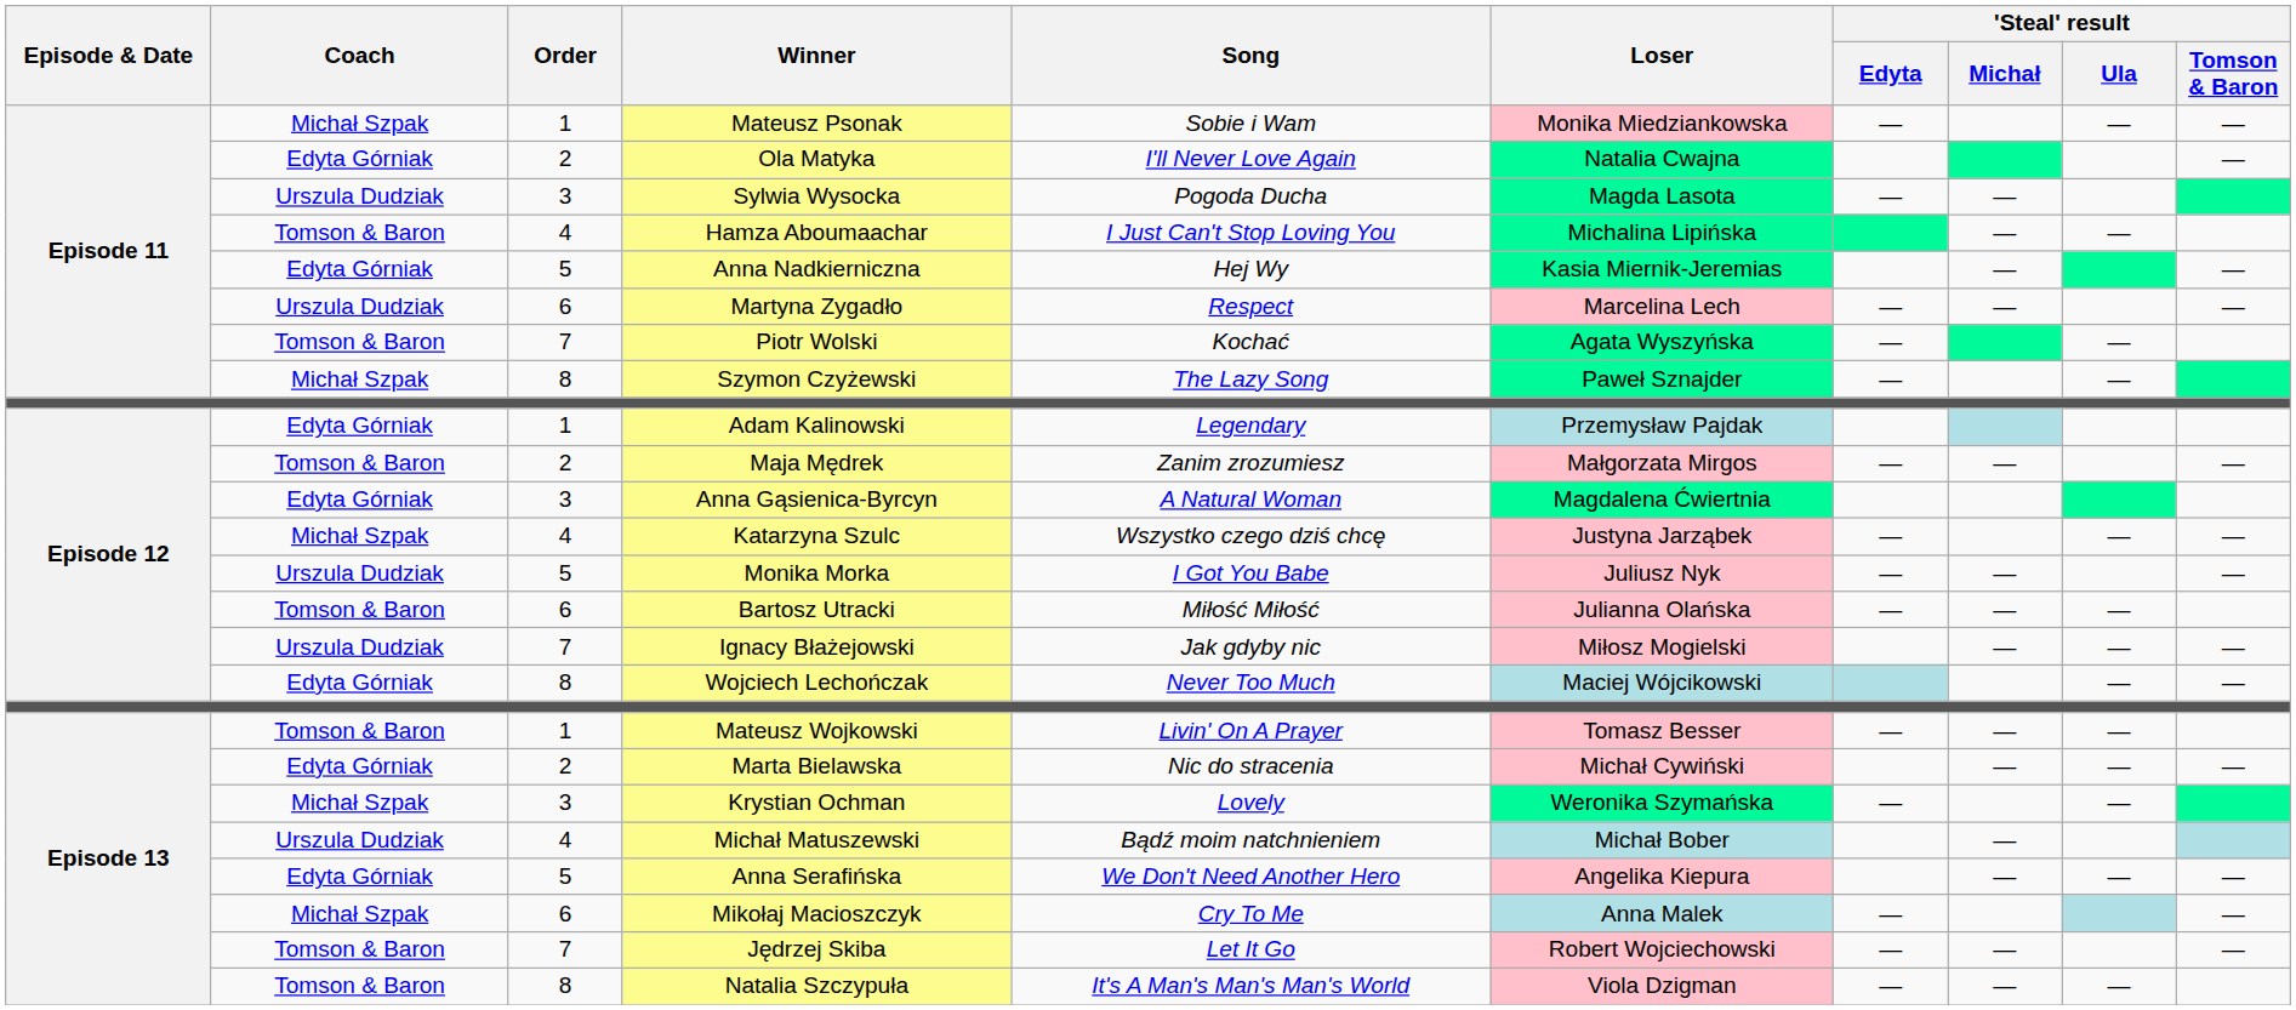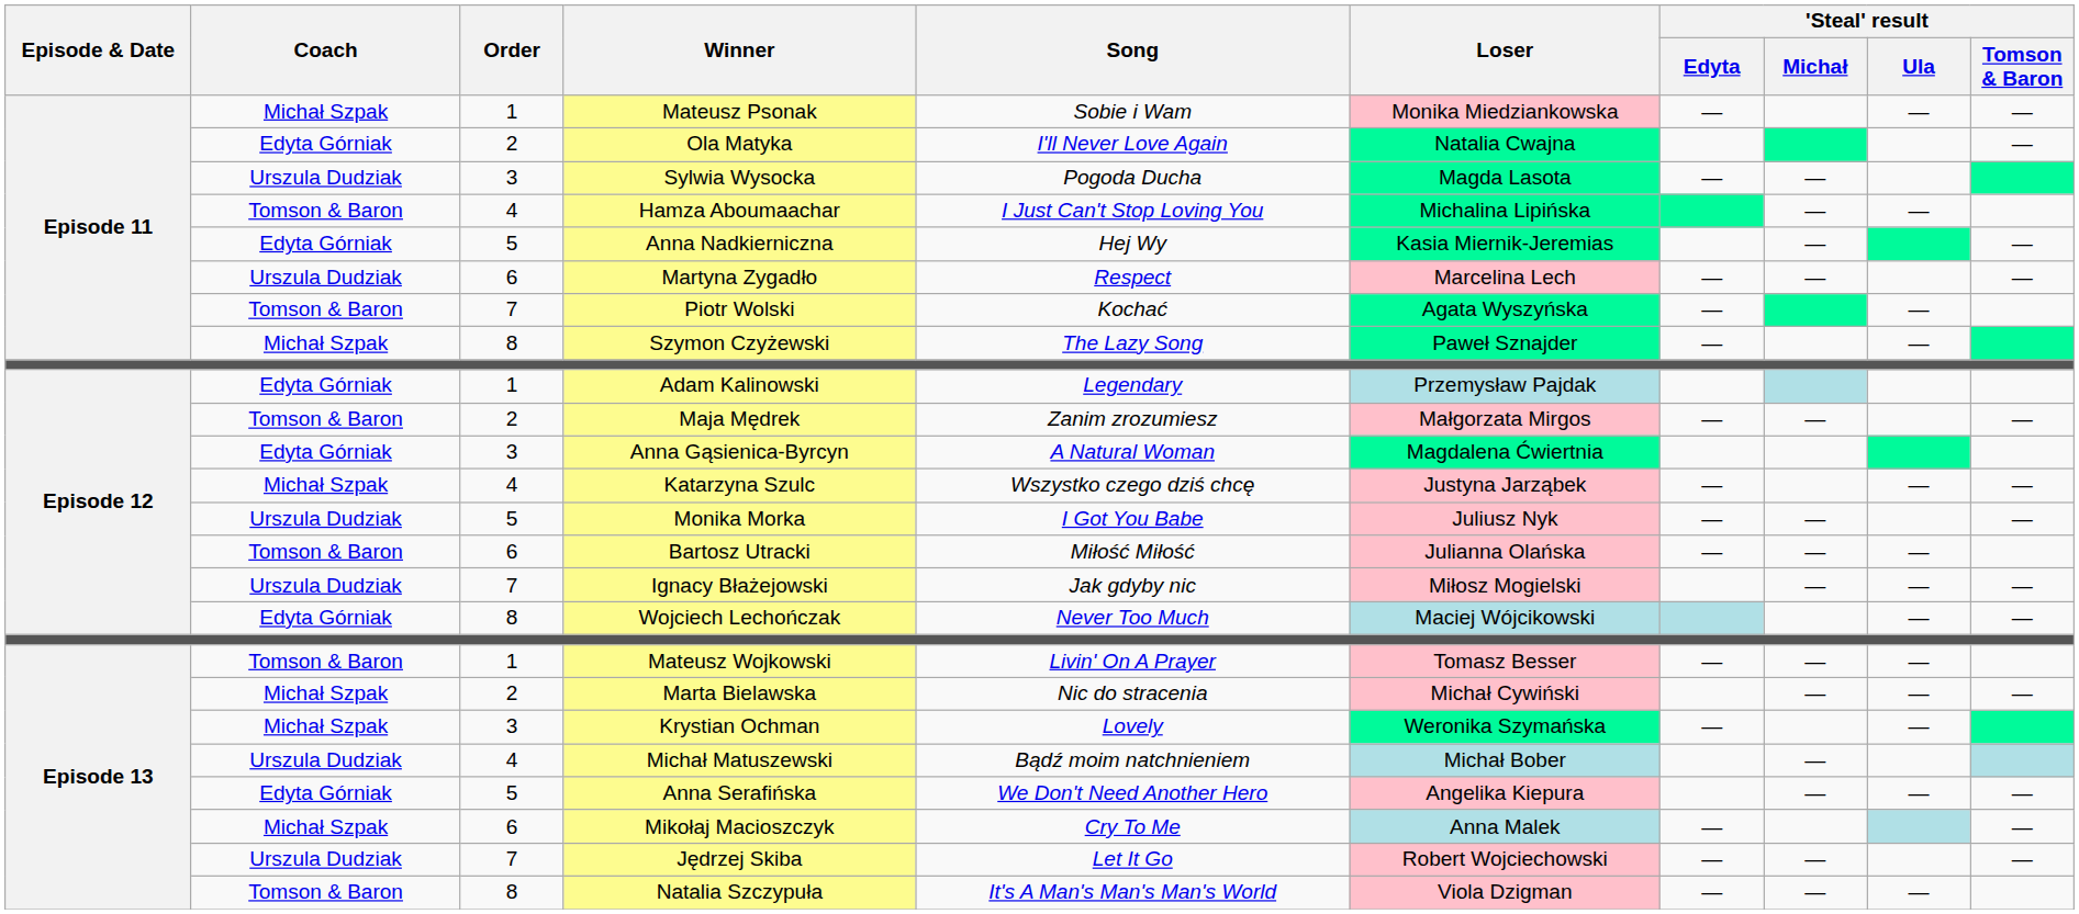Marta Bielawska | Coach: Edyta Górniak -> Michał Szpak
Jędrzej Skiba | Coach: Tomson & Baron -> Urszula Dudziak
